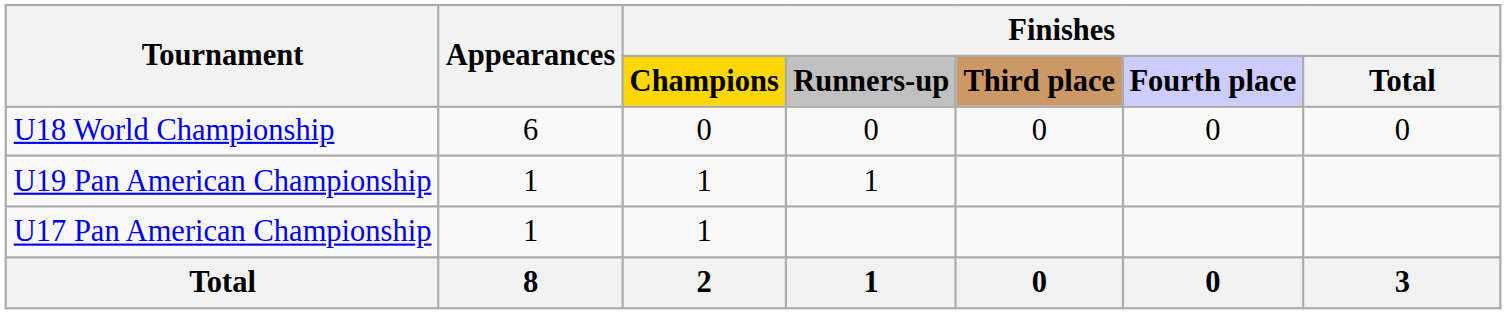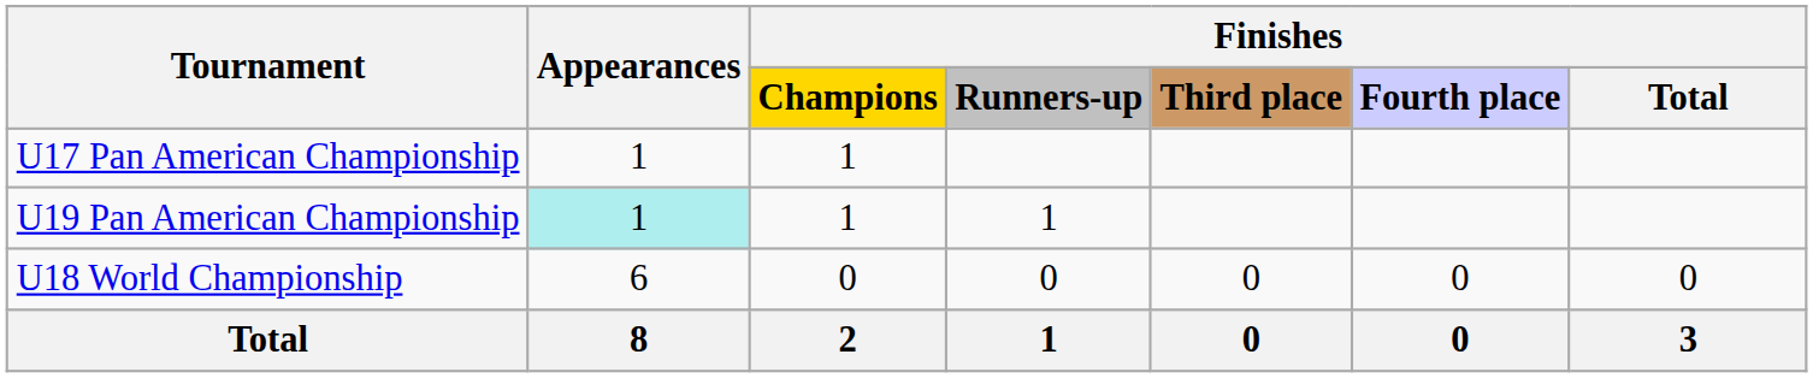rows swapped: U18 World Championship <-> U17 Pan American Championship
U19 Pan American Championship | Appearances: no background -> paleturquoise background
